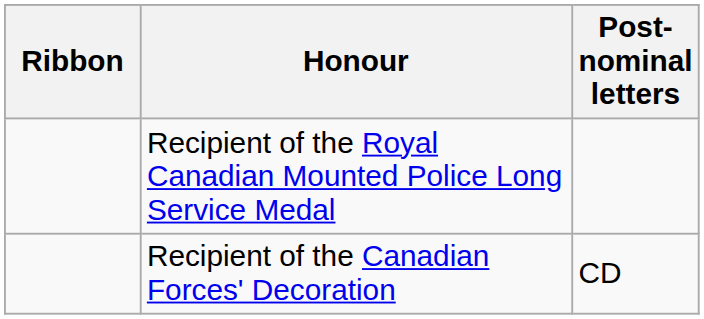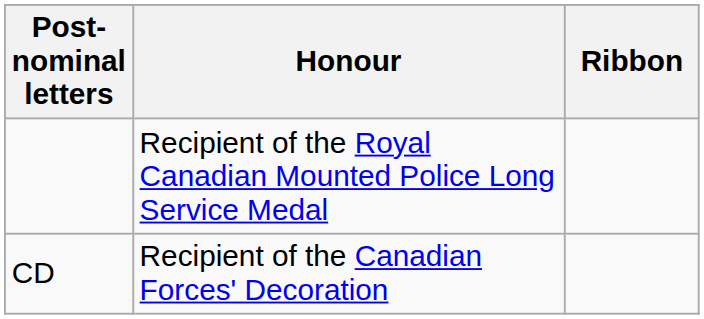columns swapped: Ribbon <-> Post-nominal letters
